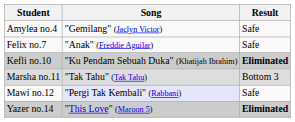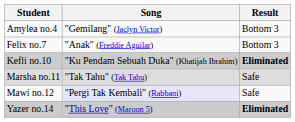Amylea no.4 | Result: Safe -> Bottom 3
Felix no.7 | Result: Safe -> Bottom 3
Marsha no.11 | Result: Bottom 3 -> Safe
